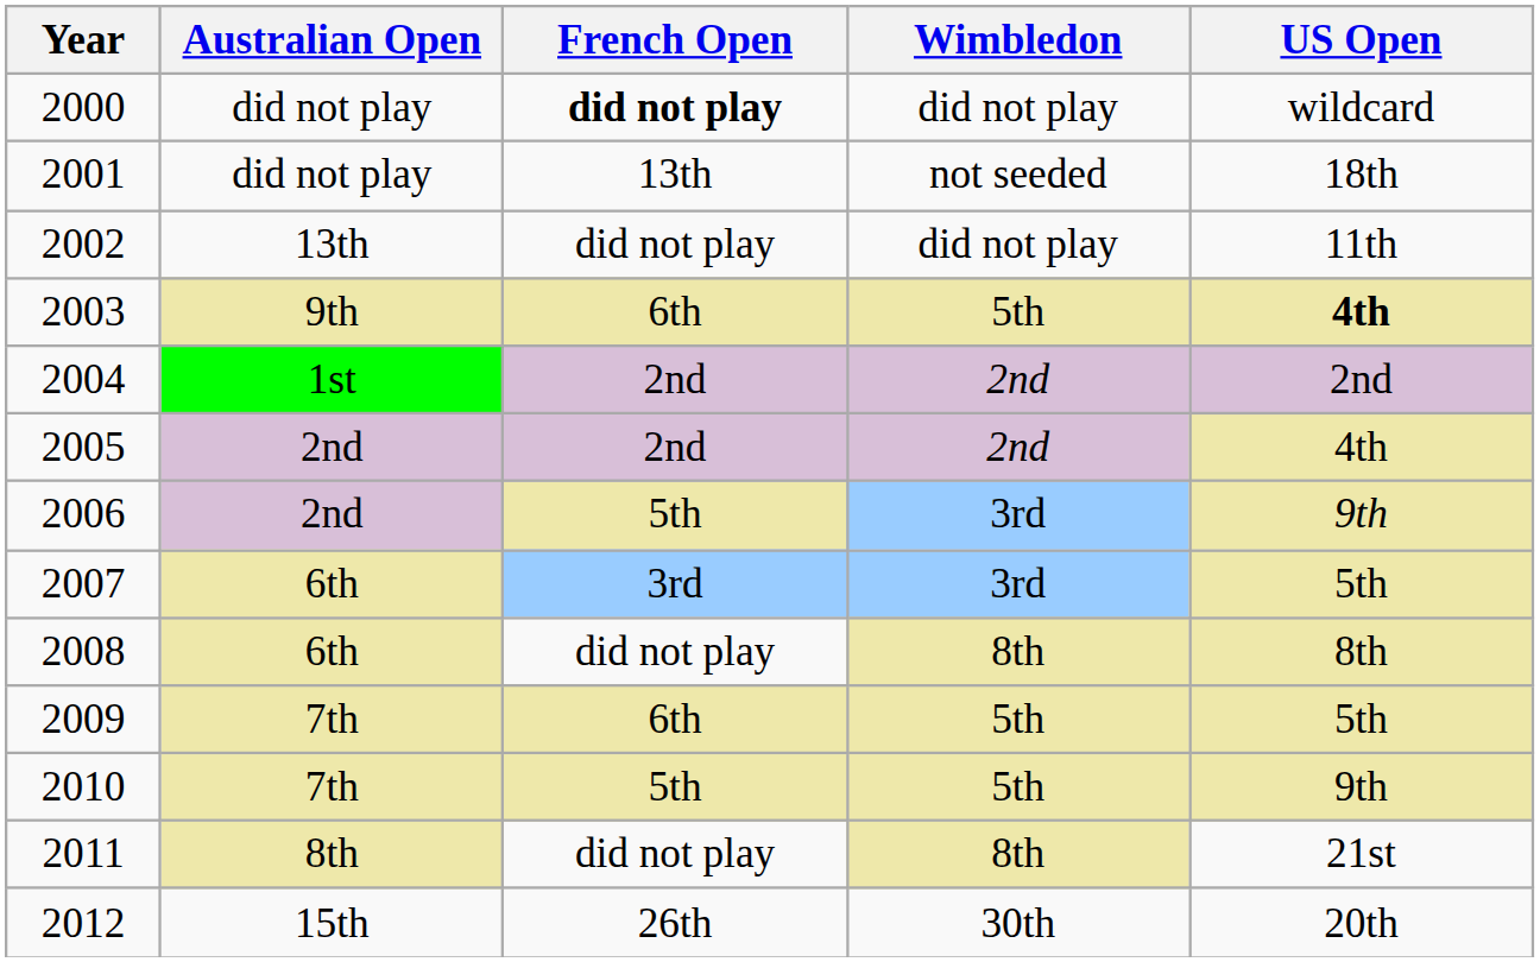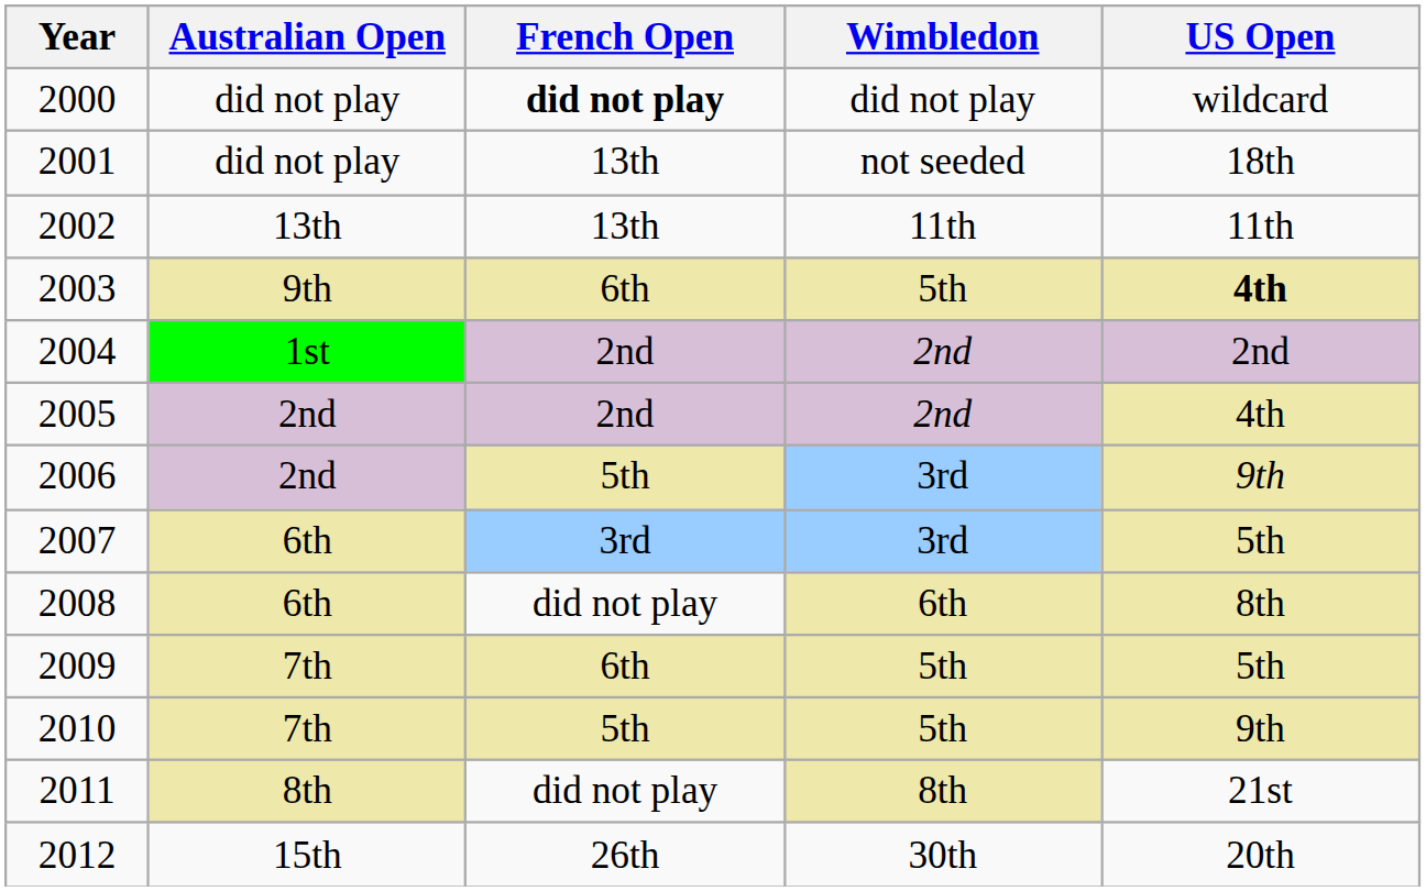2002 | French Open: did not play -> 13th
2002 | Wimbledon: did not play -> 11th
2008 | Wimbledon: 8th -> 6th
